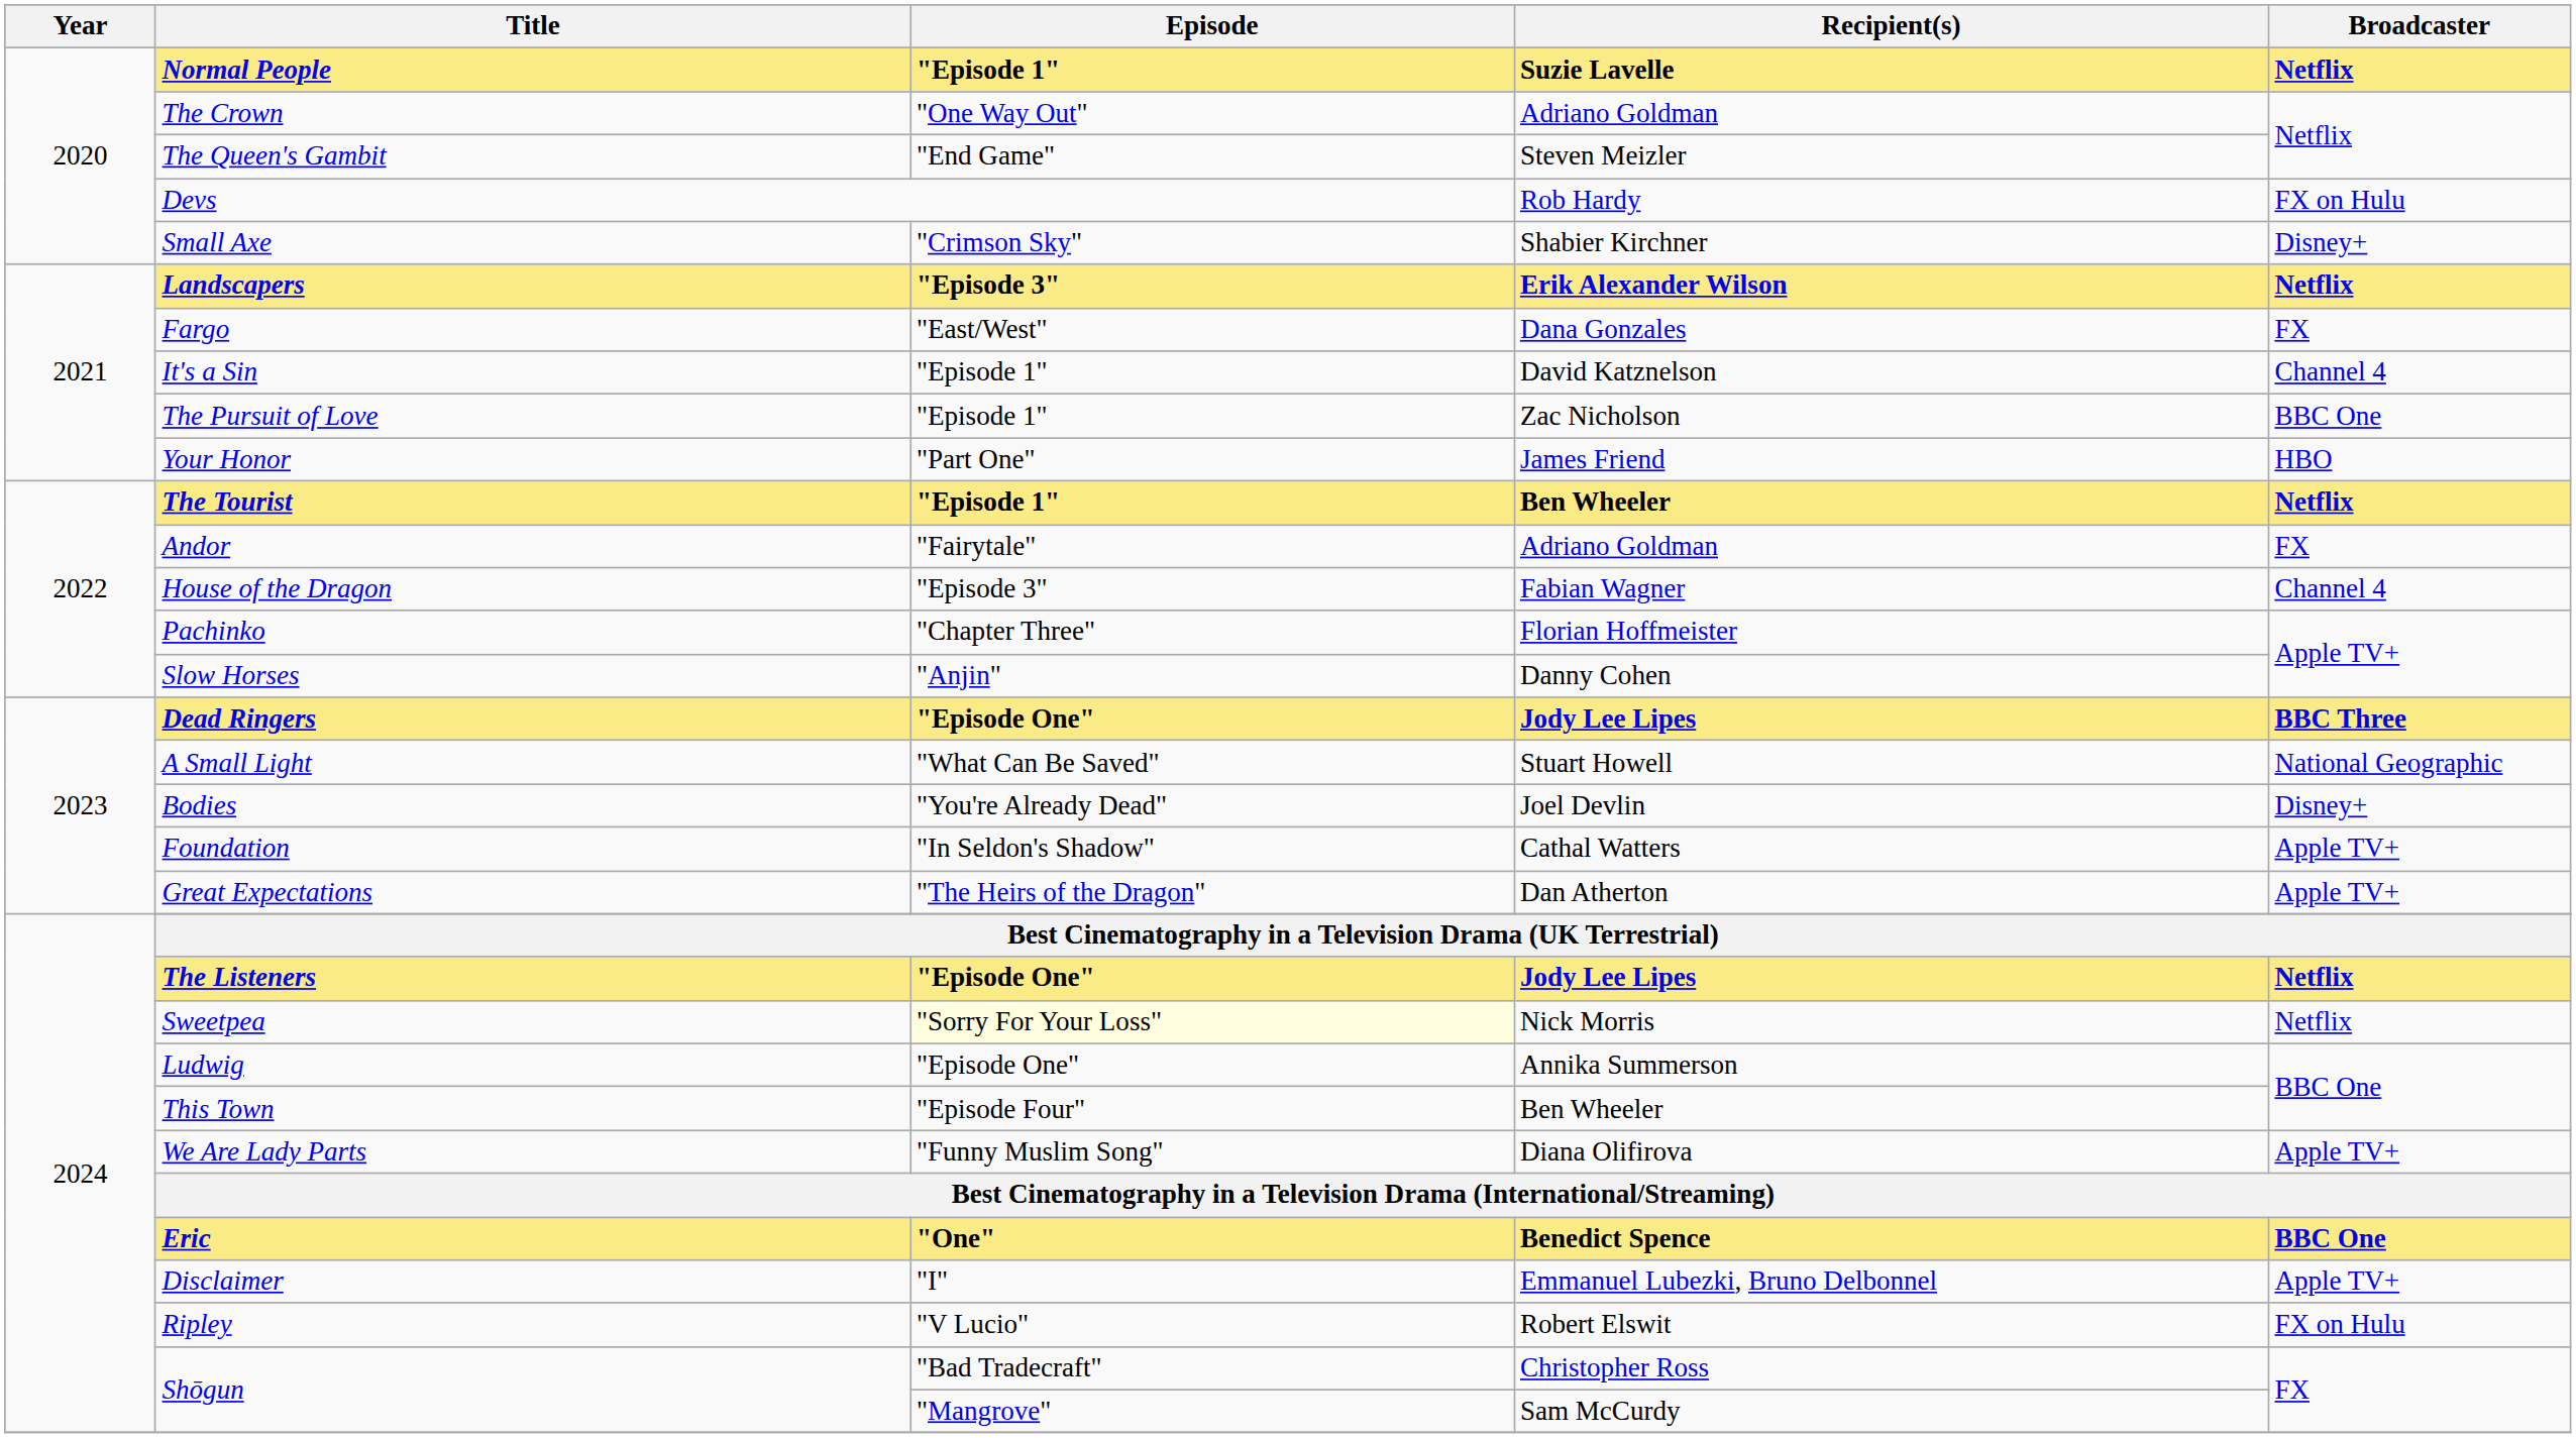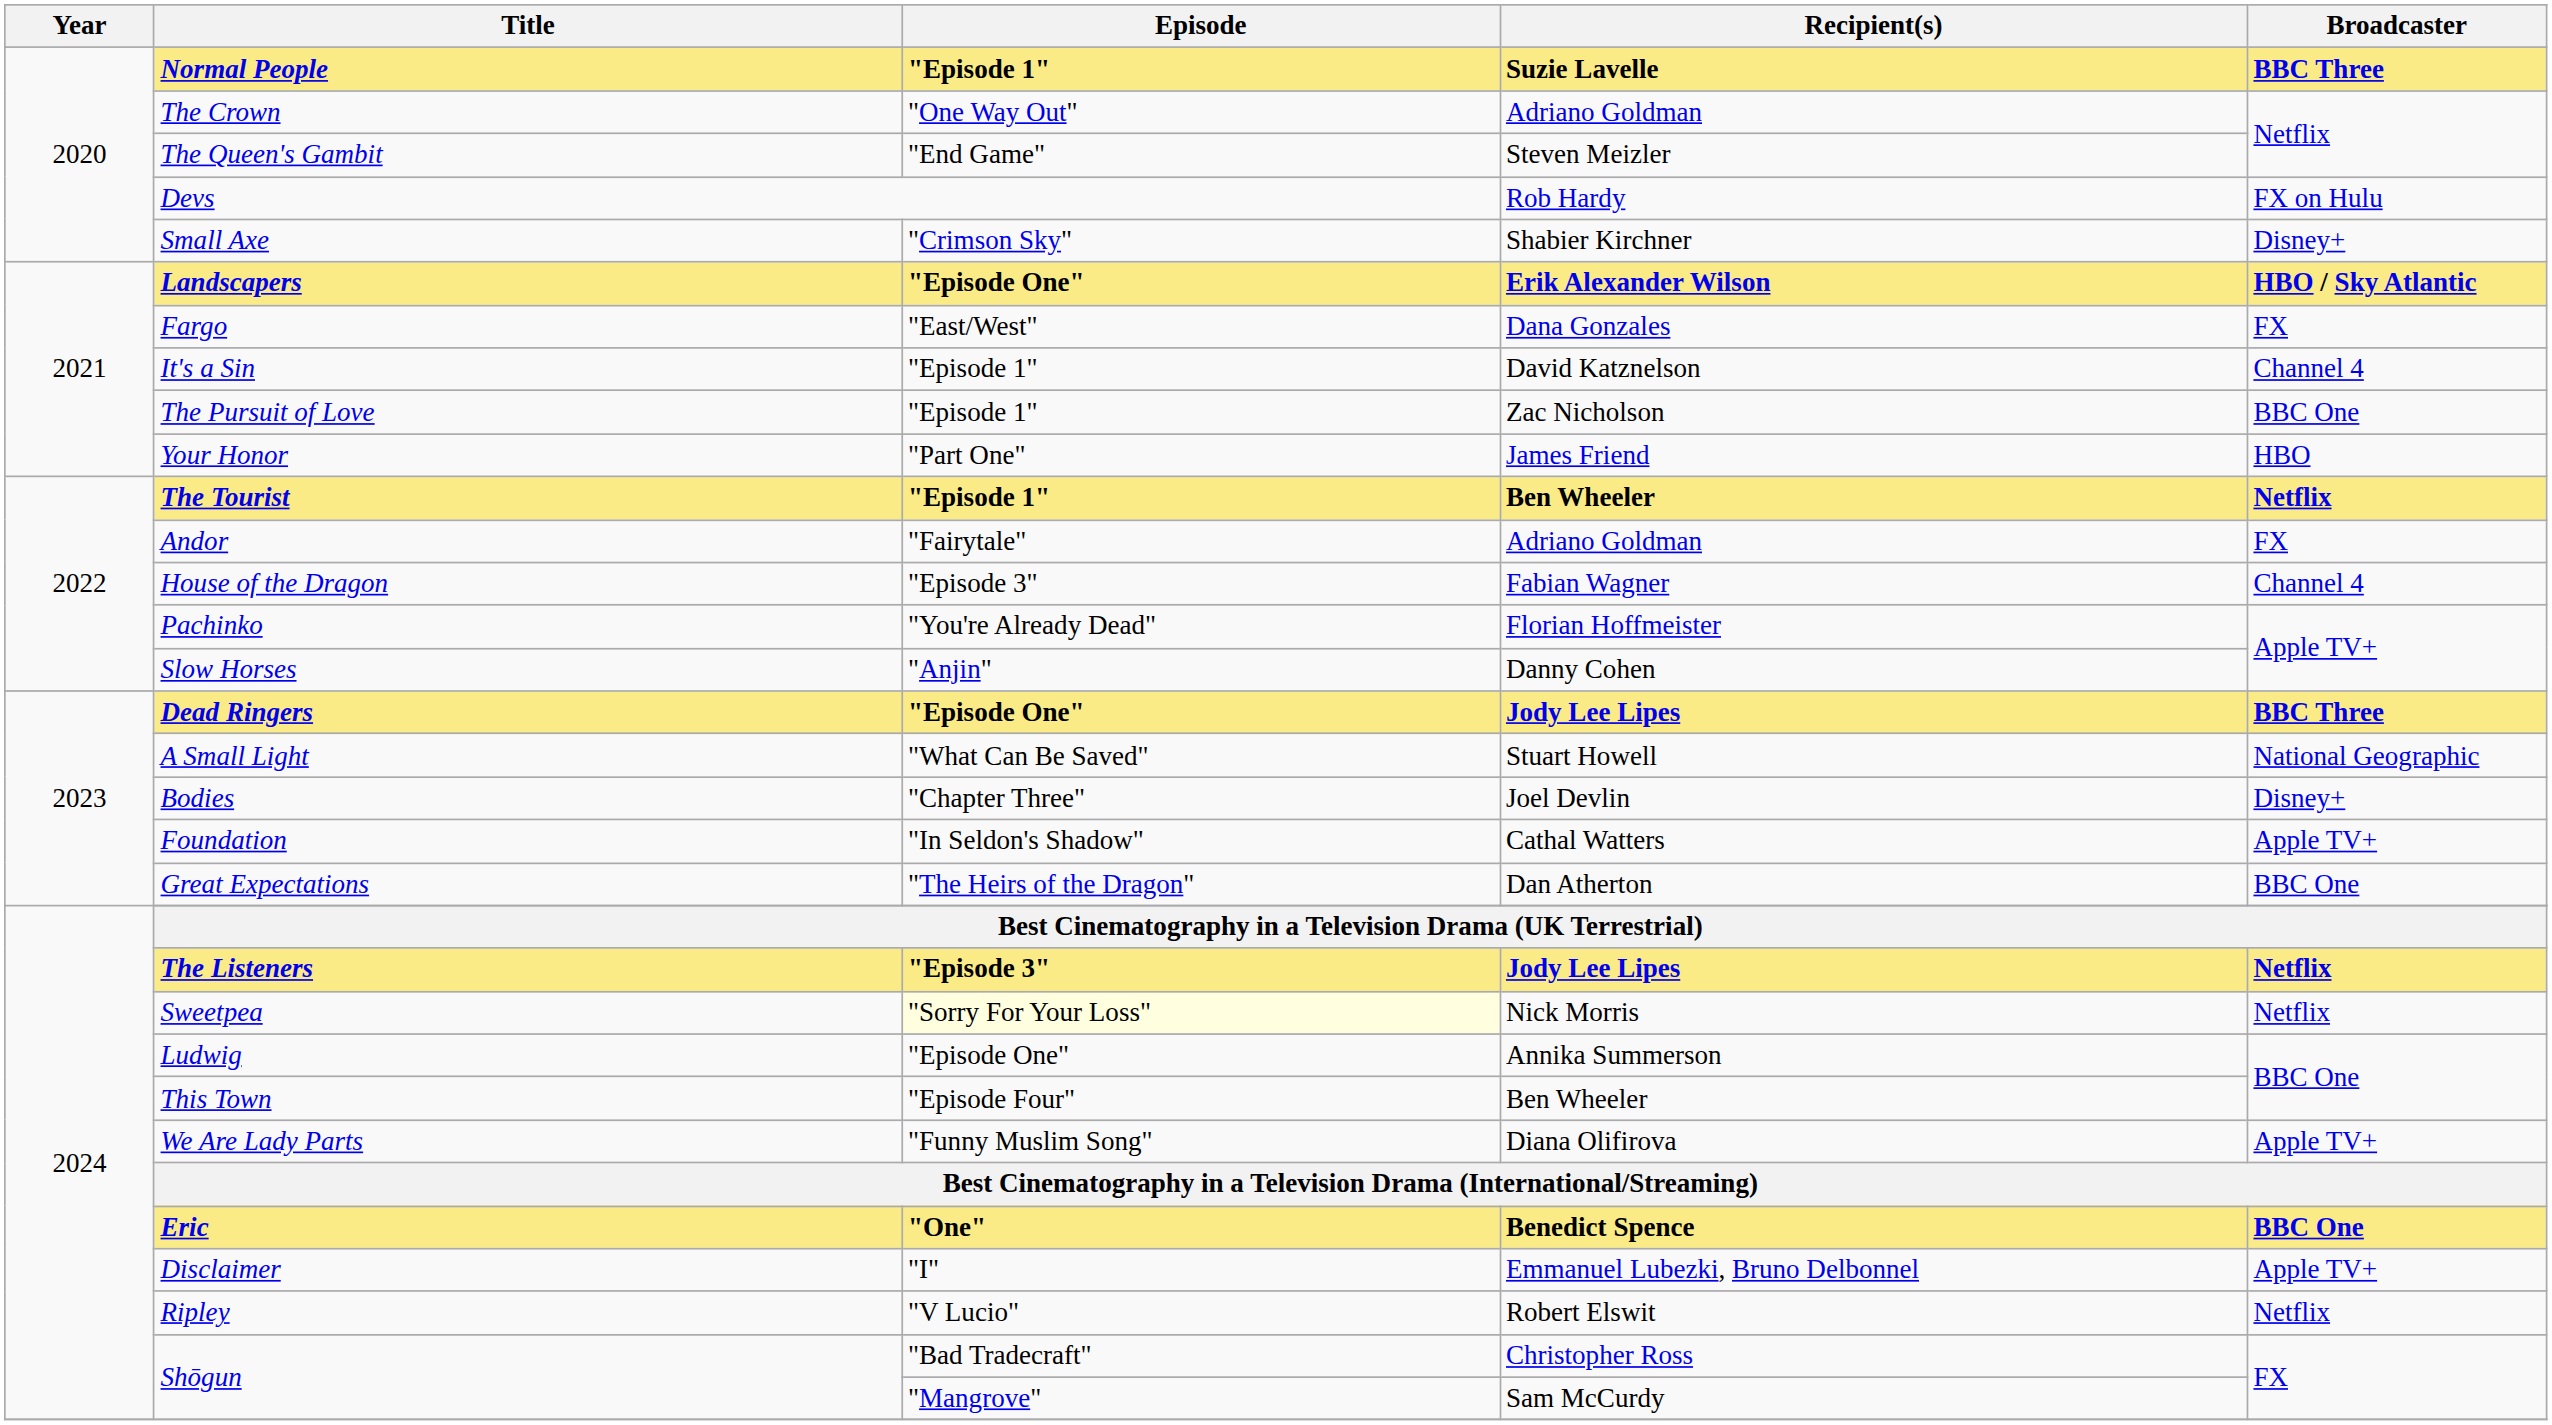Normal People | Broadcaster: Netflix -> BBC Three
Landscapers | Episode: "Episode 3" -> "Episode One"
Landscapers | Broadcaster: Netflix -> HBO / Sky Atlantic
Pachinko | Episode: "Chapter Three" -> "You're Already Dead"
Bodies | Episode: "You're Already Dead" -> "Chapter Three"
Great Expectations | Broadcaster: Apple TV+ -> BBC One
The Listeners | Episode: "Episode One" -> "Episode 3"
Ripley | Broadcaster: FX on Hulu -> Netflix
